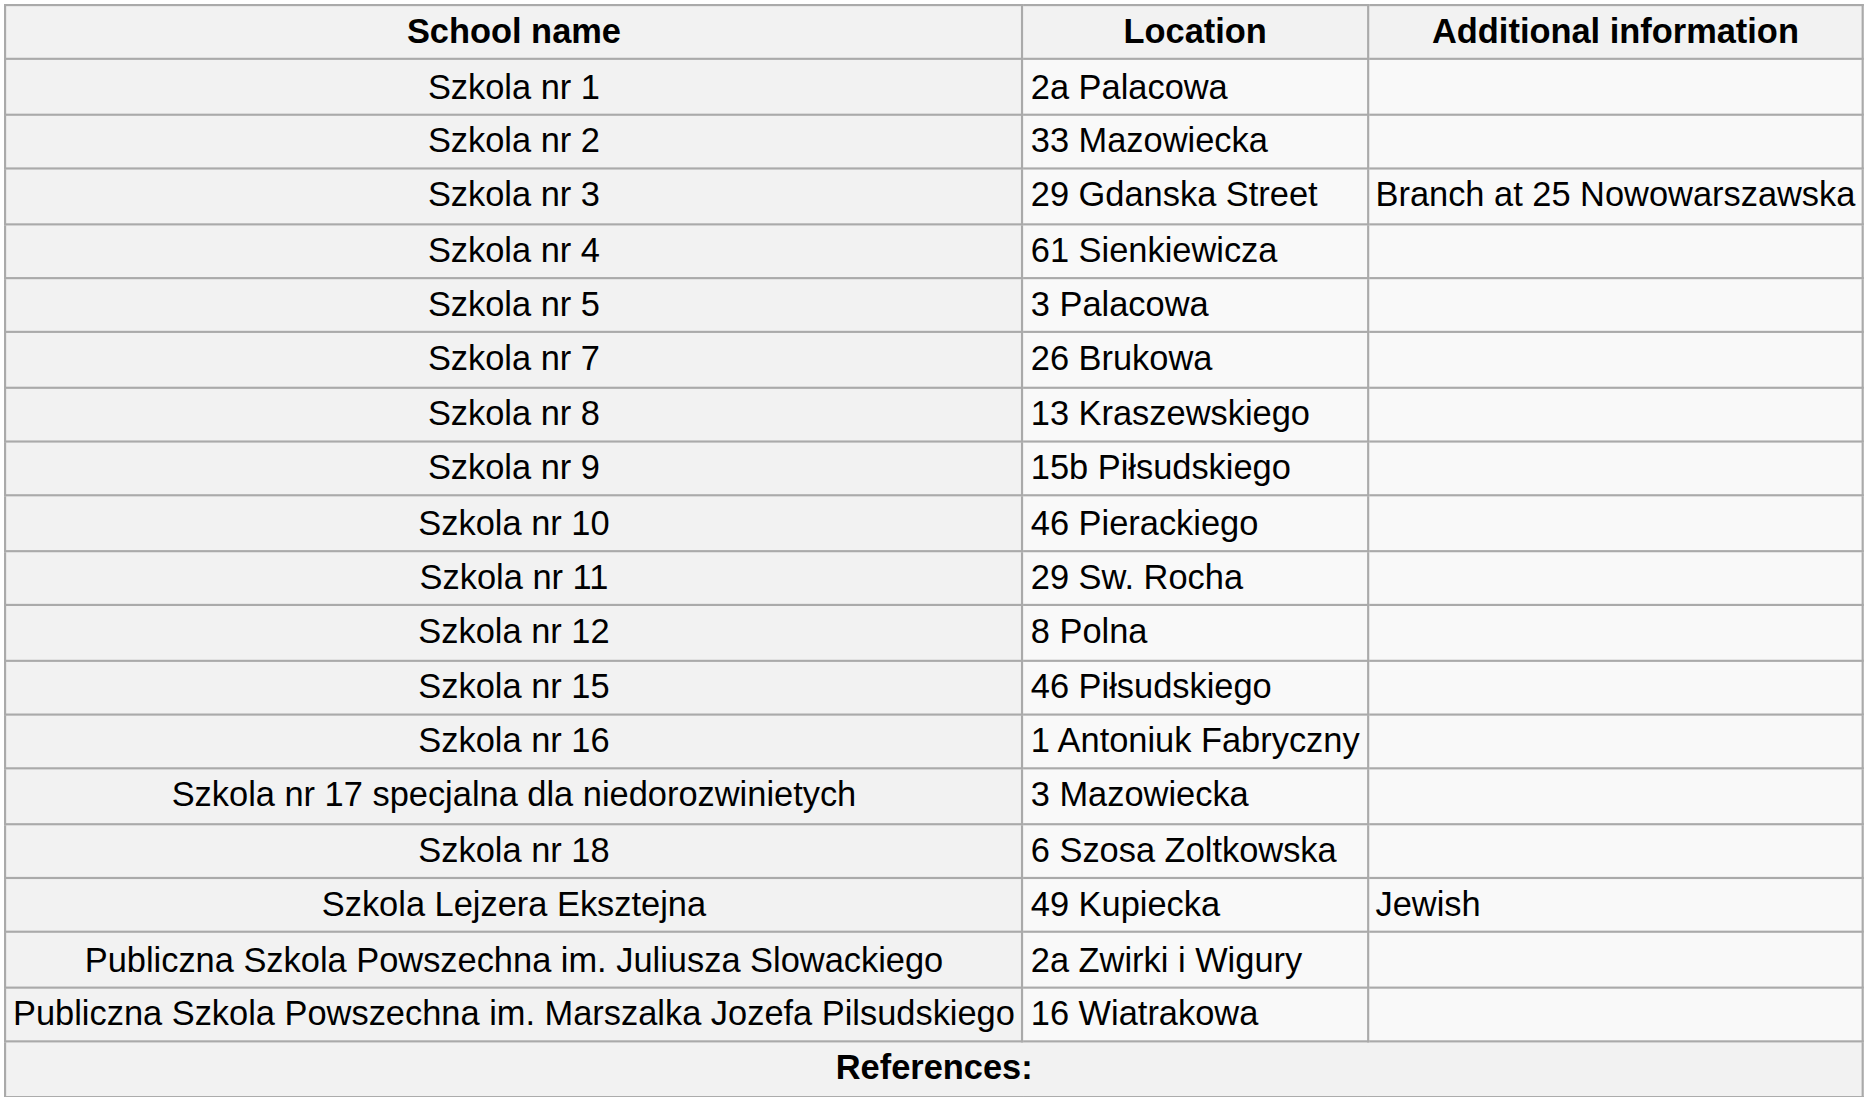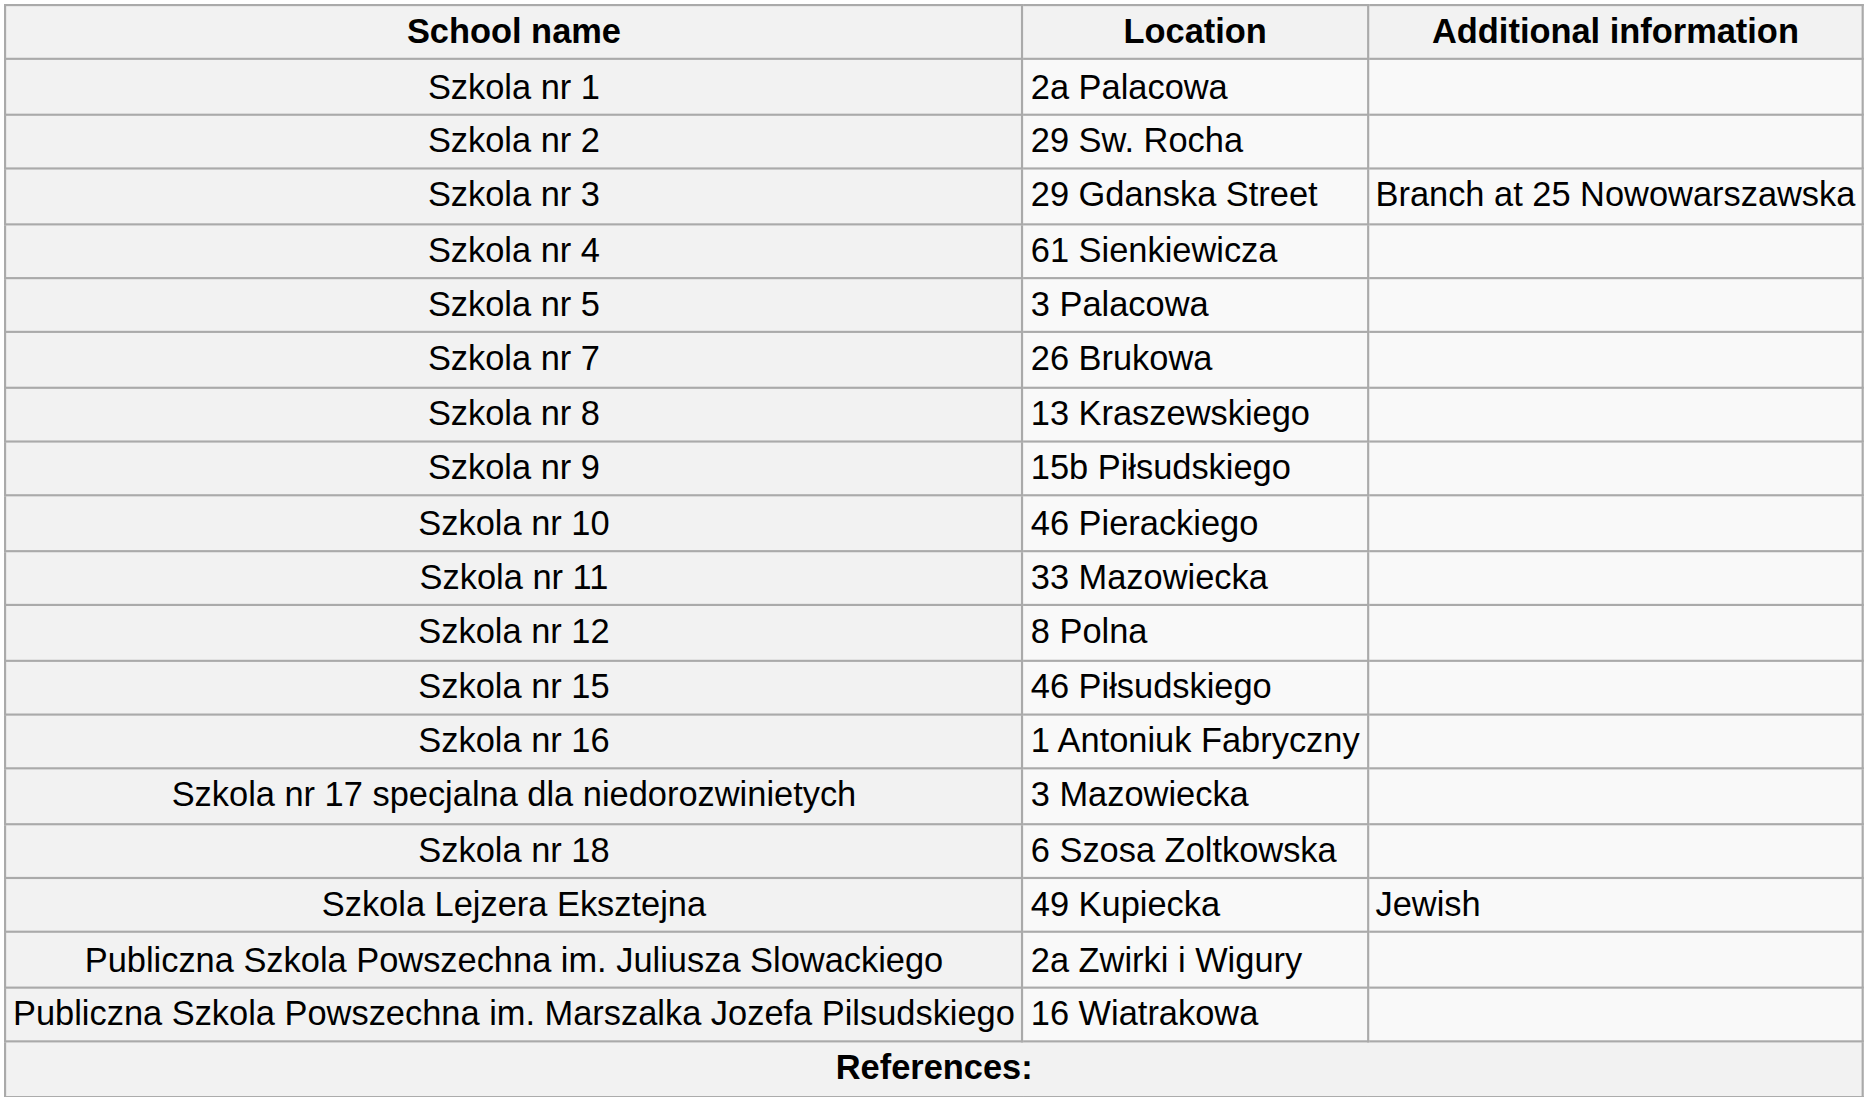Szkola nr 2 | Location: 33 Mazowiecka -> 29 Sw. Rocha
Szkola nr 11 | Location: 29 Sw. Rocha -> 33 Mazowiecka
